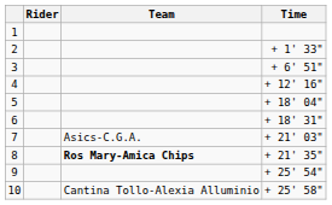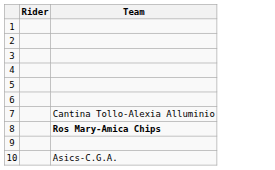- column: Time | + 1' 33" | + 6' 51" | + 12' 16" | + 18' 04" | + 18' 31" | + 21' 03" | + 21' 35" | + 25' 54" | + 25' 58"
7 | Team: Asics-C.G.A. -> Cantina Tollo-Alexia Alluminio
10 | Team: Cantina Tollo-Alexia Alluminio -> Asics-C.G.A.
